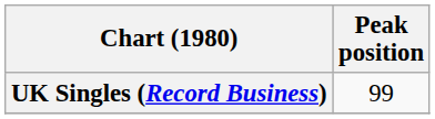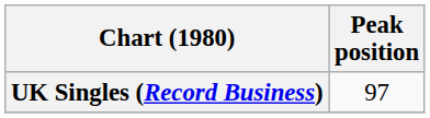UK Singles (Record Business) | Peak position: 99 -> 97
